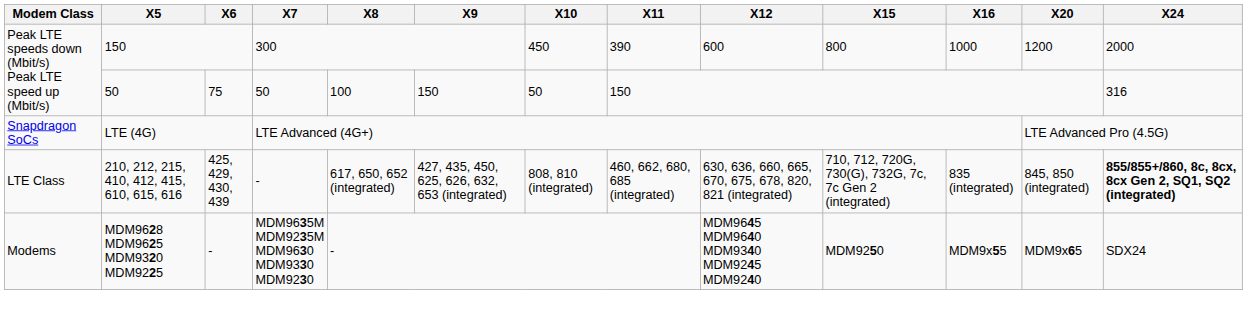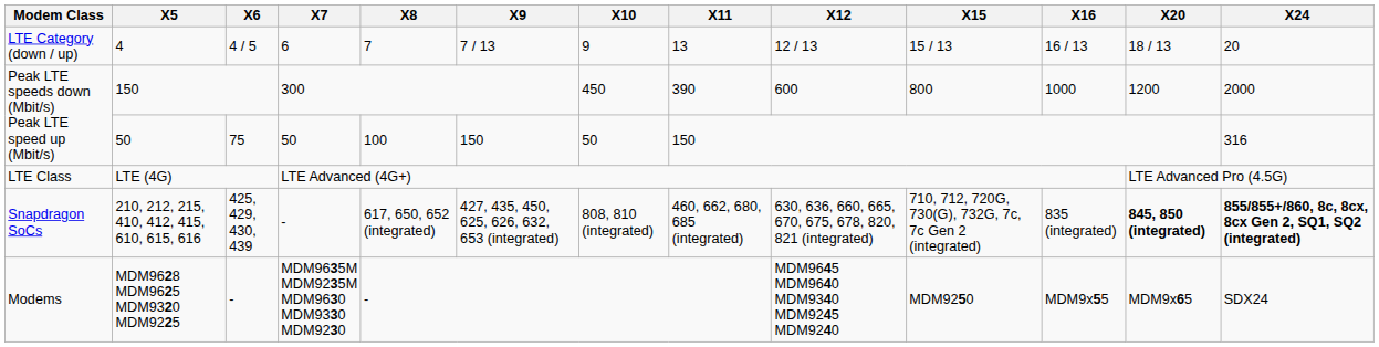+ row: LTE Category (down / up) | 4 | 4 / 5 | 6 | 7 | 7 / 13 | 9 | 13 | 12 / 13 | 15 / 13 | 16 / 13 | 18 / 13 | 20
LTE (4G) | Modem Class: Snapdragon SoCs -> LTE Class
210, 212, 215, 410, 412, 415, 610, 615, 616 | Modem Class: LTE Class -> Snapdragon SoCs
210, 212, 215, 410, 412, 415, 610, 615, 616 | X20: normal -> bold
